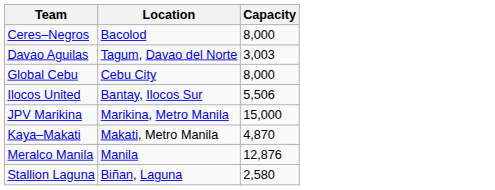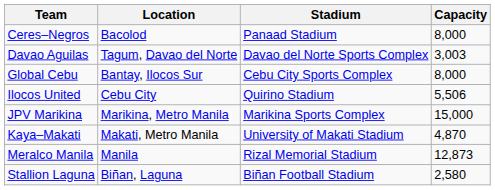+ column: Stadium | Panaad Stadium | Davao del Norte Sports Complex | Cebu City Sports Complex | Quirino Stadium | Marikina Sports Complex | University of Makati Stadium | Rizal Memorial Stadium | Biñan Football Stadium
Global Cebu | Location: Cebu City -> Bantay, Ilocos Sur
Ilocos United | Location: Bantay, Ilocos Sur -> Cebu City
Meralco Manila | Capacity: 12,876 -> 12,873
